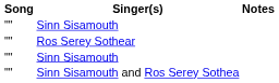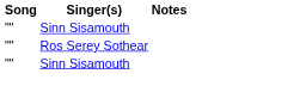- row: "" | Sinn Sisamouth and Ros Serey Sothea
